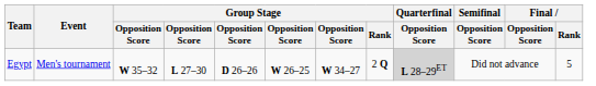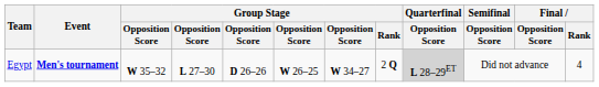Egypt | Event: normal -> bold
Egypt | Final / Rank: 5 -> 4
